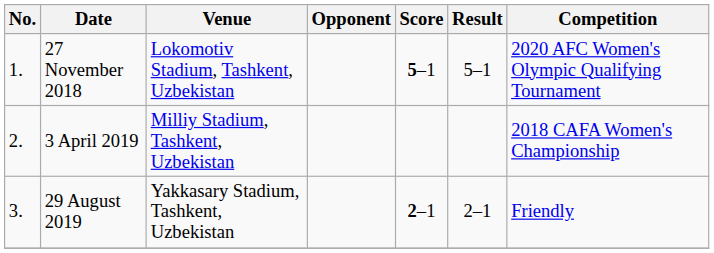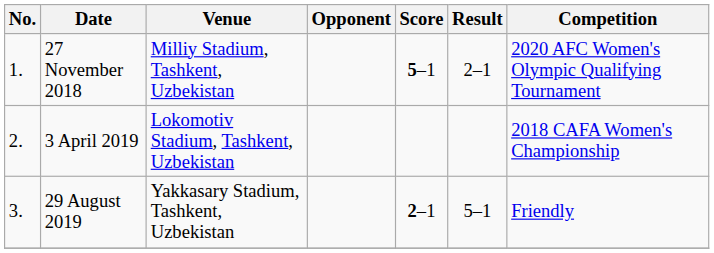27 November 2018 | Venue: Lokomotiv Stadium, Tashkent, Uzbekistan -> Milliy Stadium, Tashkent, Uzbekistan
27 November 2018 | Result: 5–1 -> 2–1
3 April 2019 | Venue: Milliy Stadium, Tashkent, Uzbekistan -> Lokomotiv Stadium, Tashkent, Uzbekistan
29 August 2019 | Result: 2–1 -> 5–1
